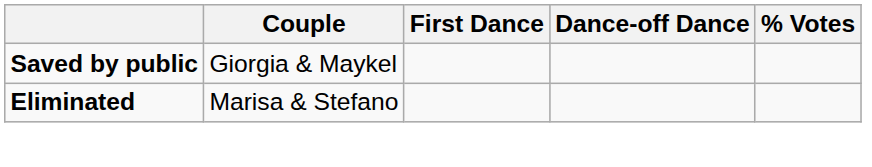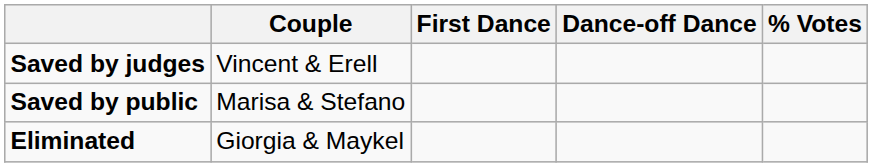+ row: Saved by judges | Vincent & Erell
Saved by public | Couple: Giorgia & Maykel -> Marisa & Stefano
Eliminated | Couple: Marisa & Stefano -> Giorgia & Maykel
